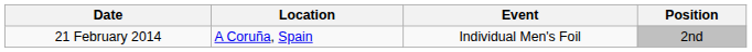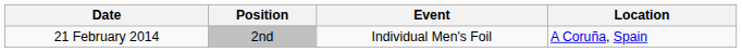columns swapped: Location <-> Position
